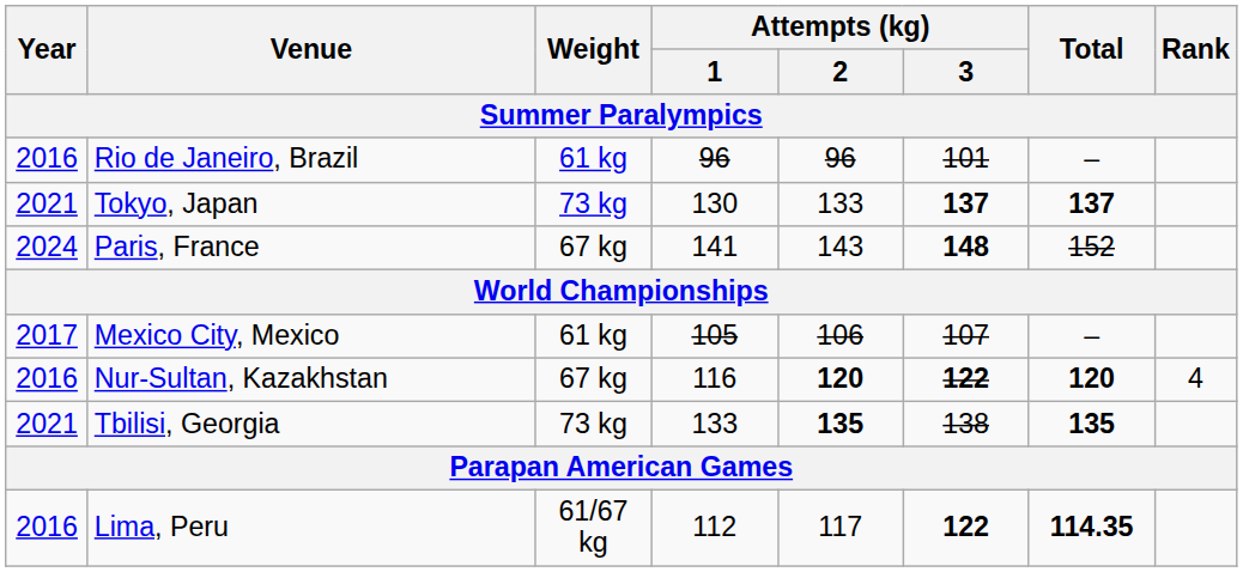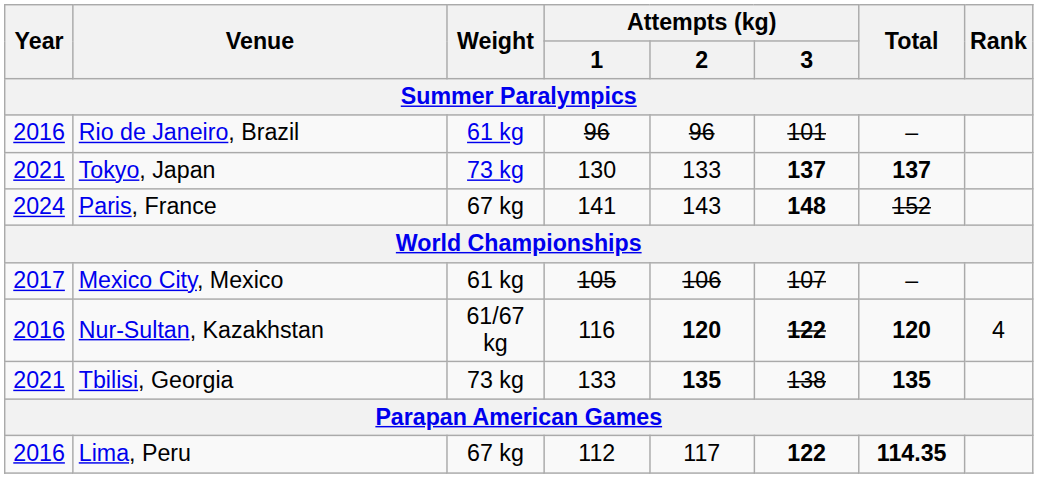Nur-Sultan, Kazakhstan | Weight: 67 kg -> 61/67 kg
Lima, Peru | Weight: 61/67 kg -> 67 kg
